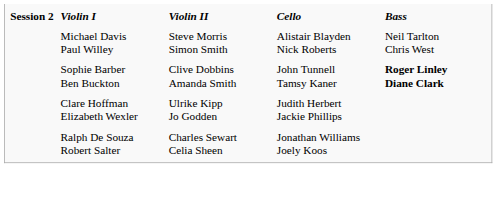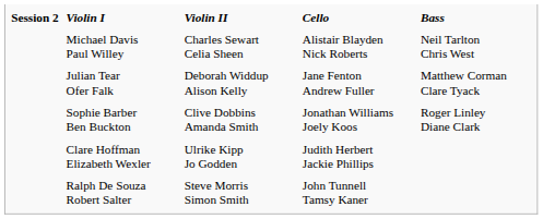Michael Davis Paul Willey | Violin II: Steve Morris Simon Smith -> Charles Sewart Celia Sheen
+ row: Julian Tear Ofer Falk | Deborah Widdup Alison Kelly | Jane Fenton Andrew Fuller | Matthew Corman Clare Tyack
Sophie Barber Ben Buckton | Cello: John Tunnell Tamsy Kaner -> Jonathan Williams Joely Koos
Sophie Barber Ben Buckton | Bass: bold -> normal
Ralph De Souza Robert Salter | Violin II: Charles Sewart Celia Sheen -> Steve Morris Simon Smith
Ralph De Souza Robert Salter | Cello: Jonathan Williams Joely Koos -> John Tunnell Tamsy Kaner
